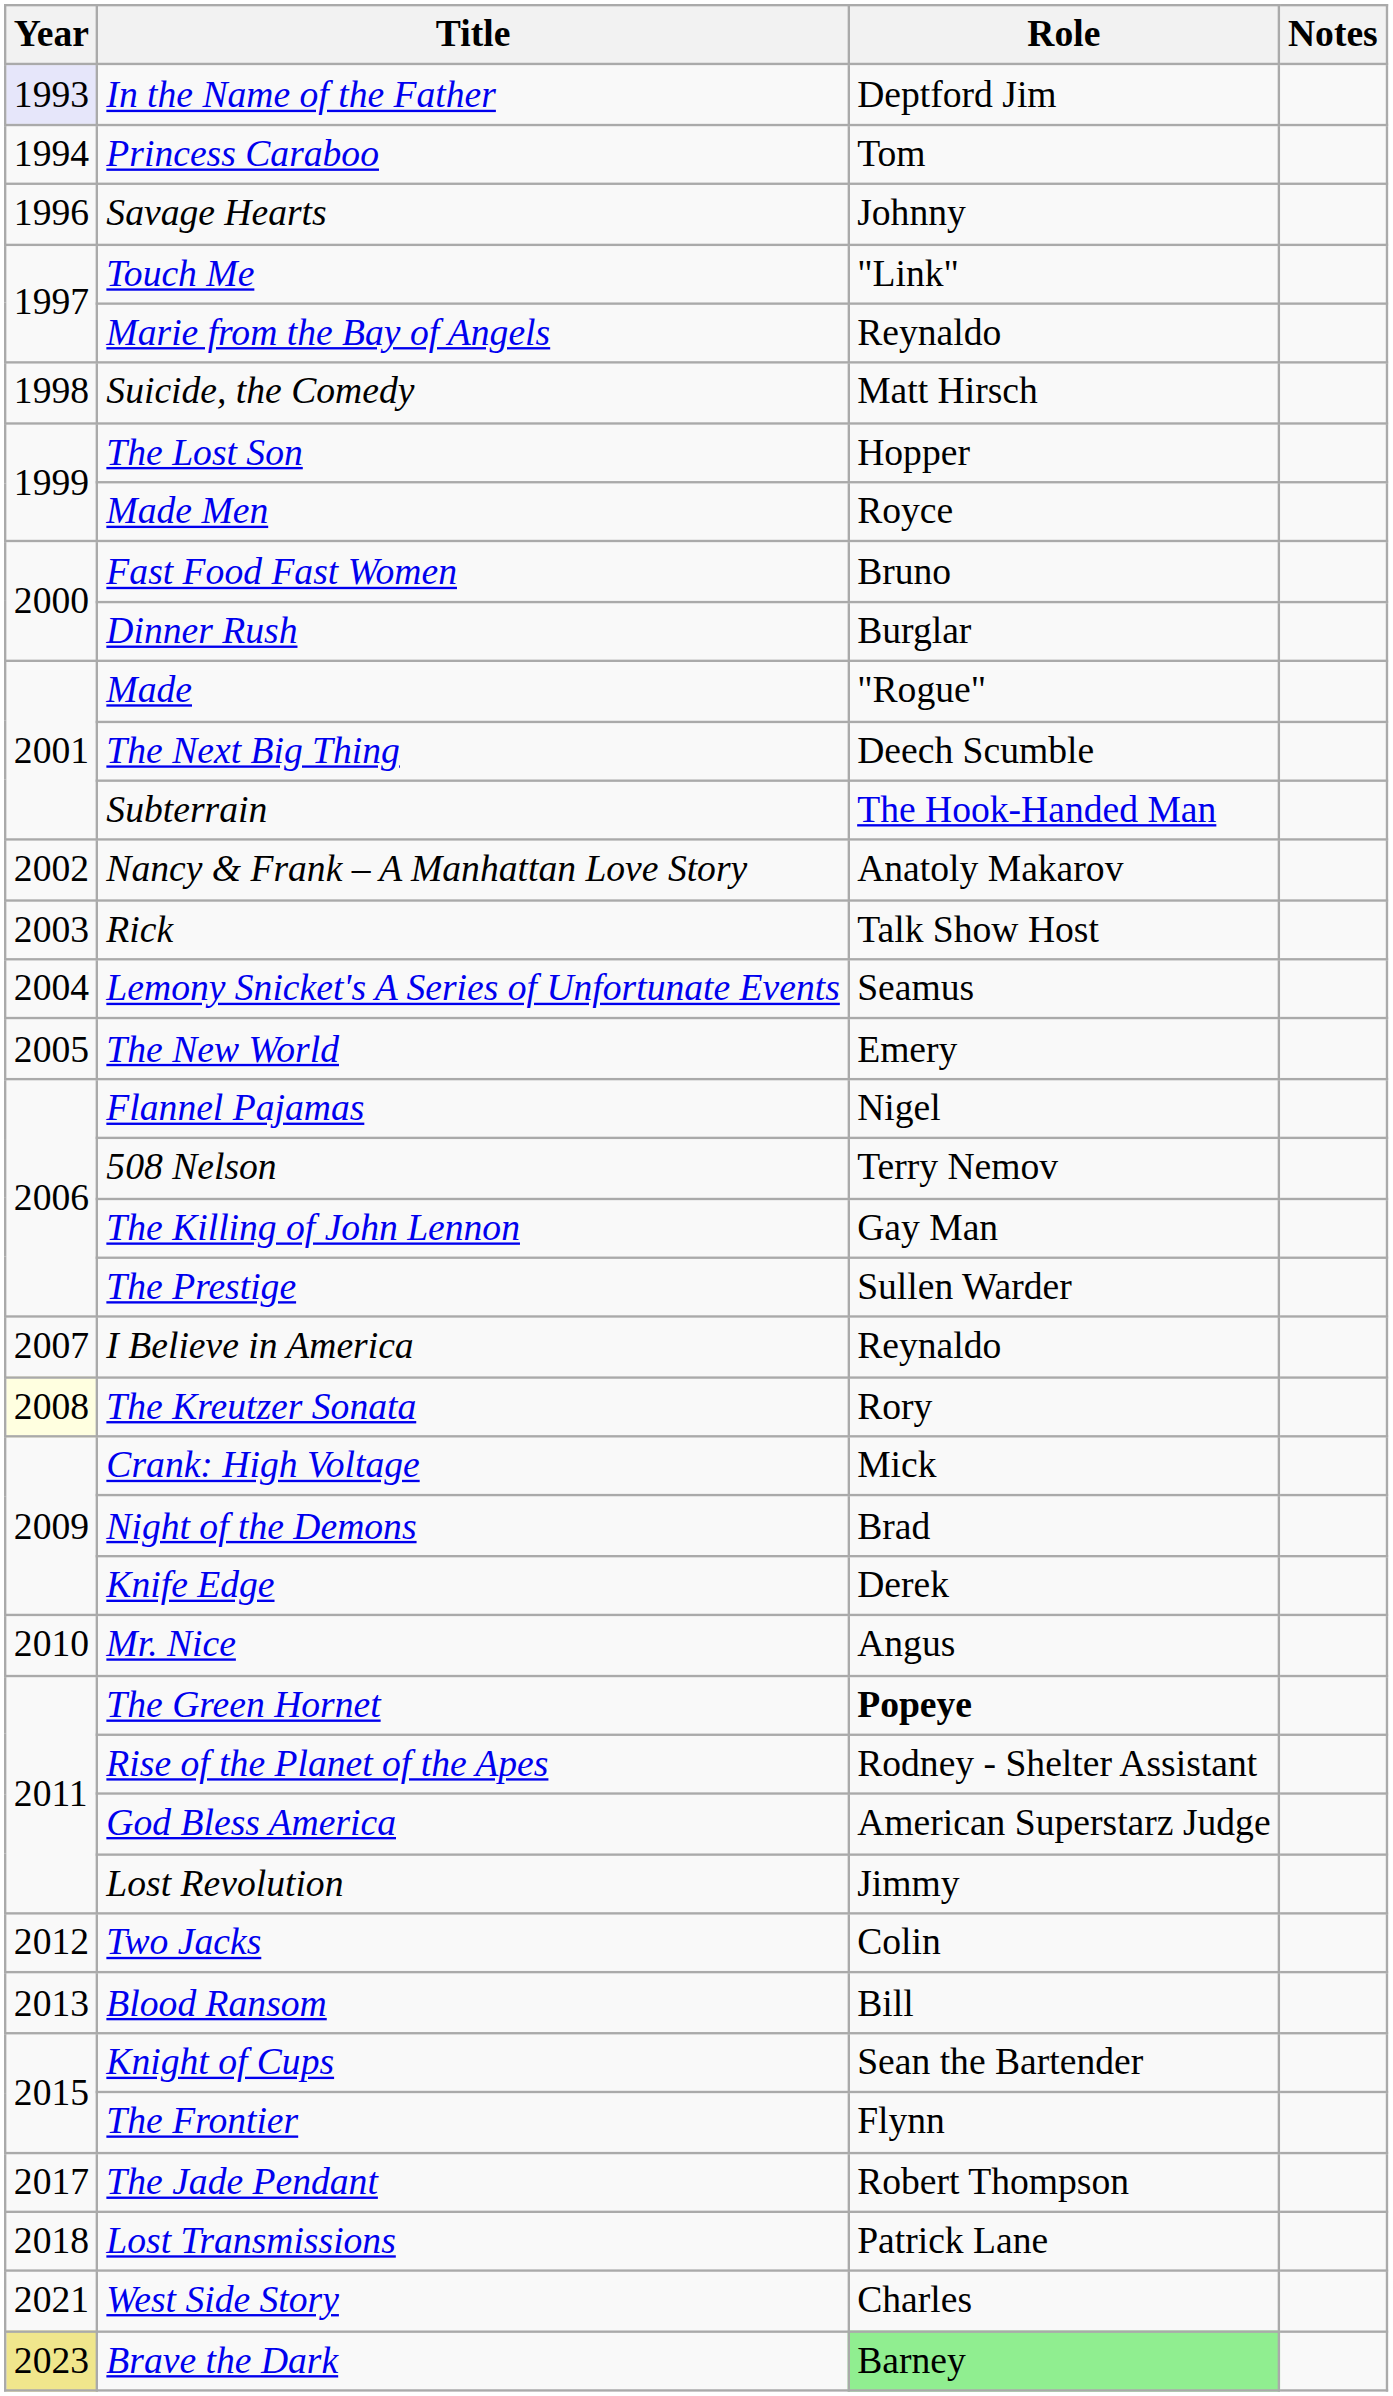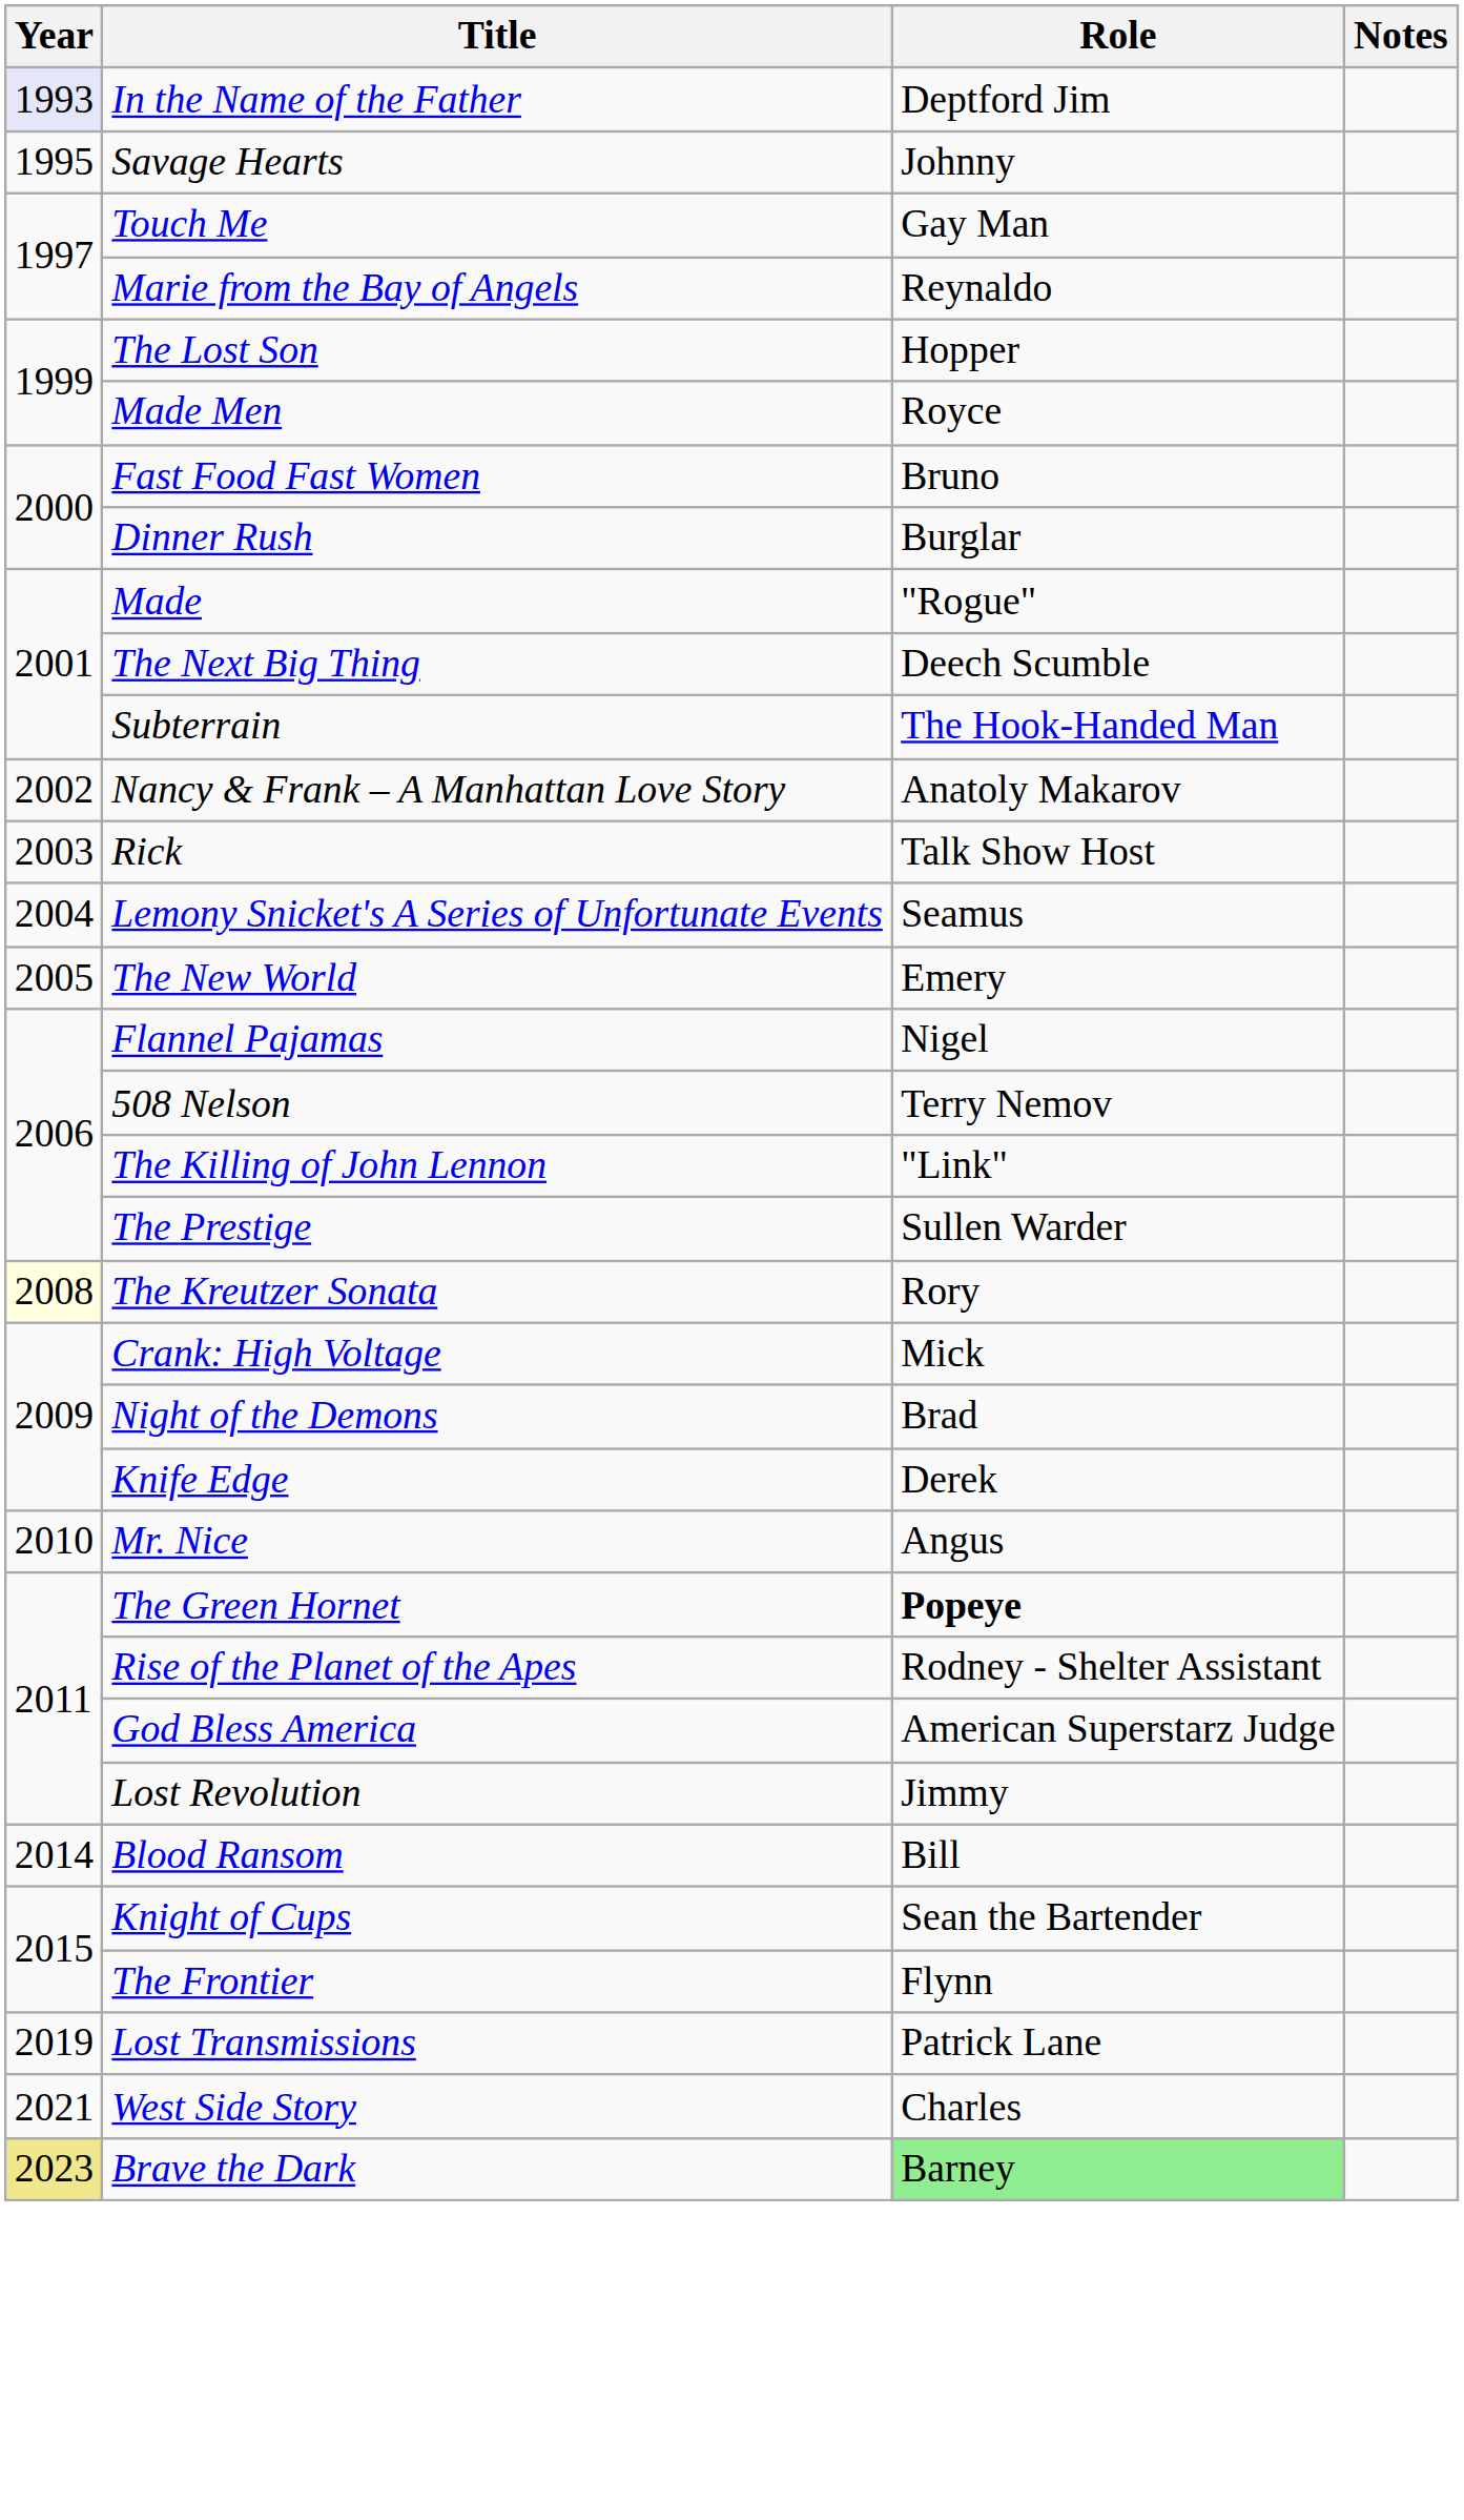- row: 1994 | Princess Caraboo | Tom
Savage Hearts | Year: 1996 -> 1995
Touch Me | Role: "Link" -> Gay Man
- row: 1998 | Suicide, the Comedy | Matt Hirsch
The Killing of John Lennon | Role: Gay Man -> "Link"
- row: 2007 | I Believe in America | Reynaldo
- row: 2012 | Two Jacks | Colin
Blood Ransom | Year: 2013 -> 2014
- row: 2017 | The Jade Pendant | Robert Thompson
Lost Transmissions | Year: 2018 -> 2019
